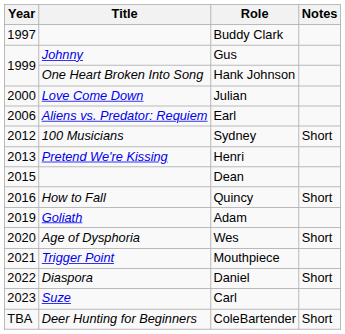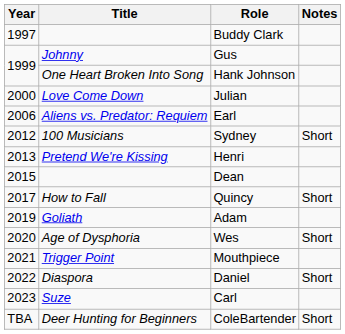Quincy | Year: 2016 -> 2017
